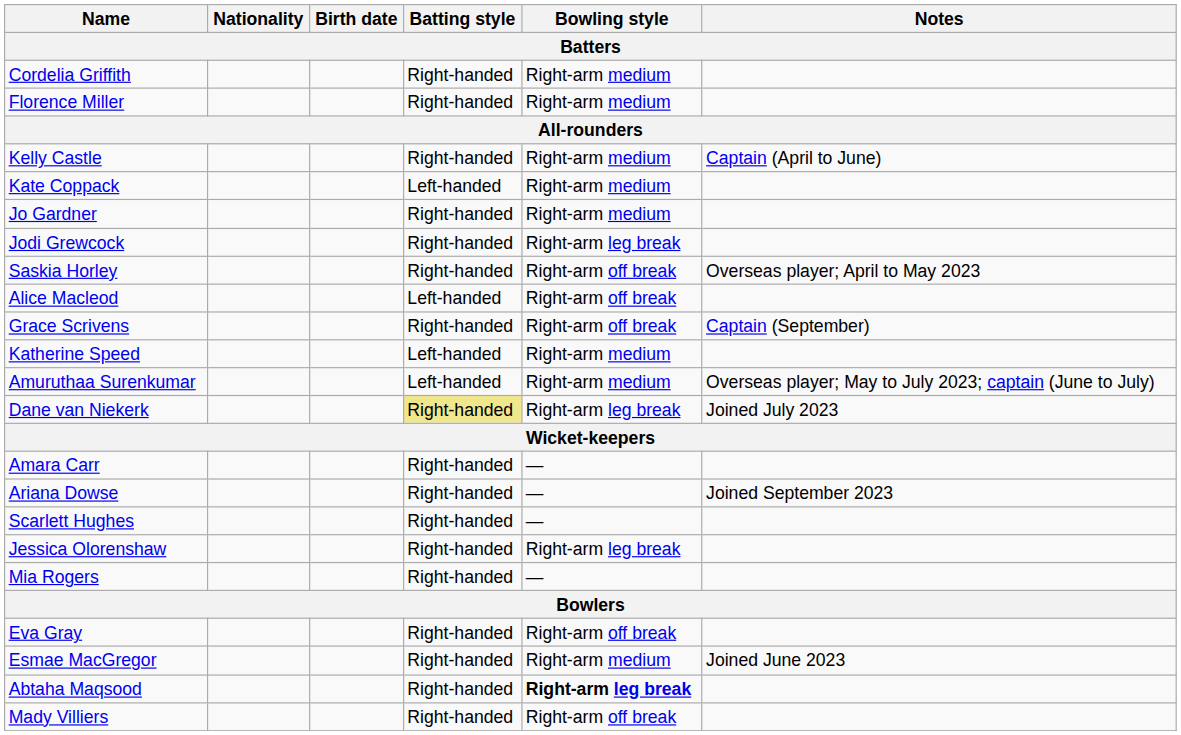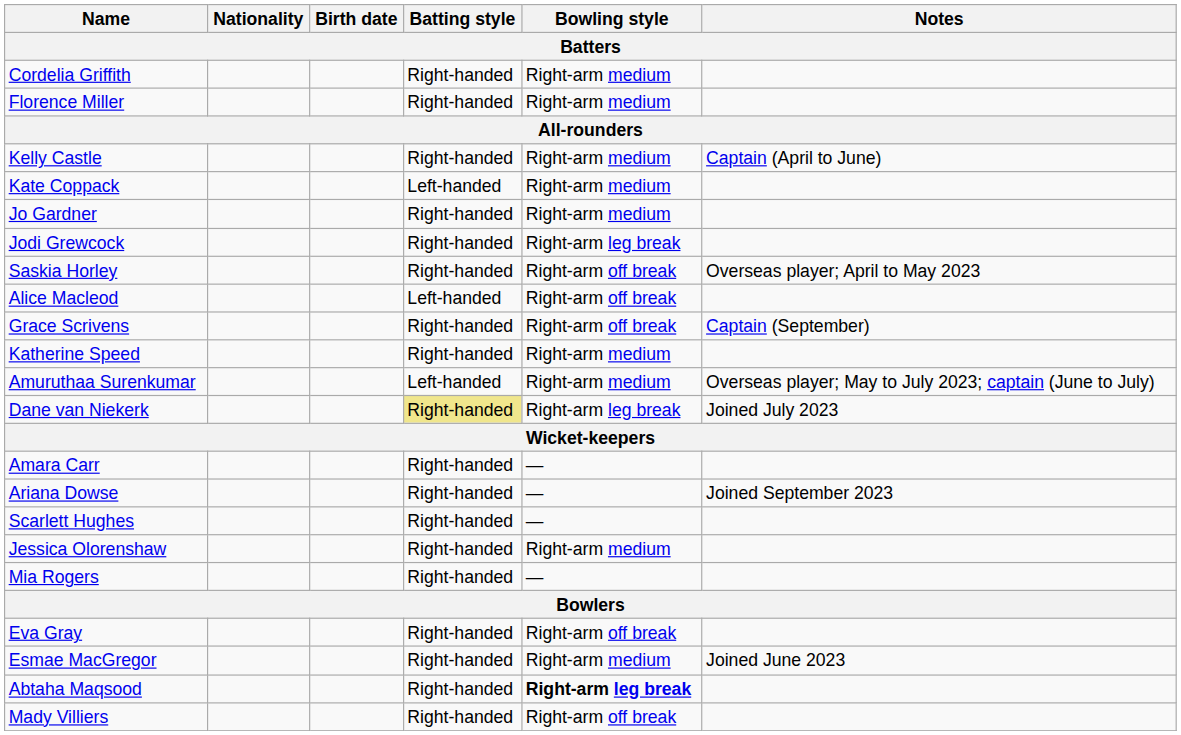Katherine Speed | Batting style: Left-handed -> Right-handed
Jessica Olorenshaw | Bowling style: Right-arm leg break -> Right-arm medium
